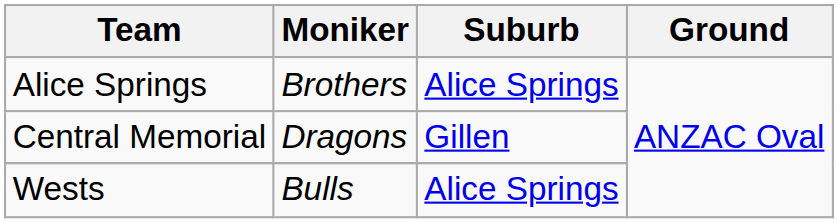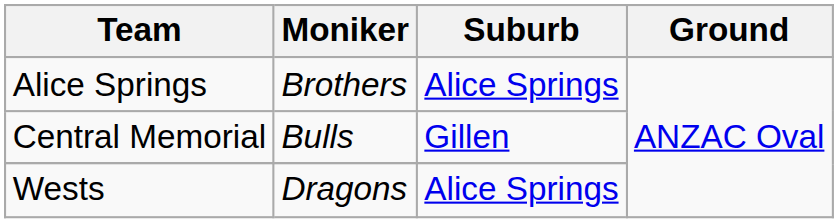Central Memorial | Moniker: Dragons -> Bulls
Wests | Moniker: Bulls -> Dragons
